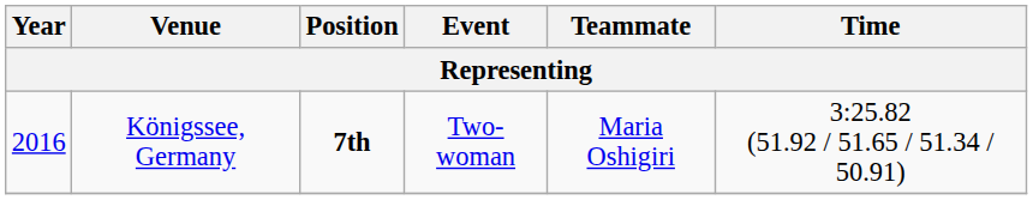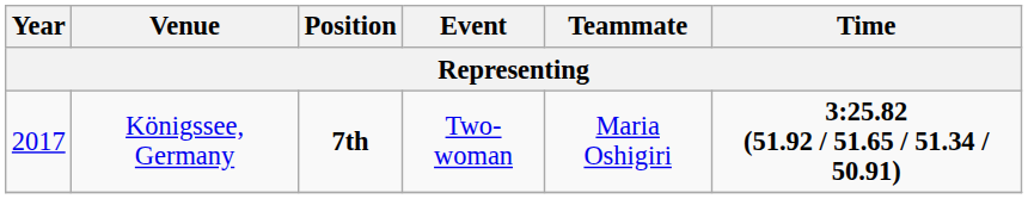Königssee, Germany | Year: 2016 -> 2017
Königssee, Germany | Time: normal -> bold
